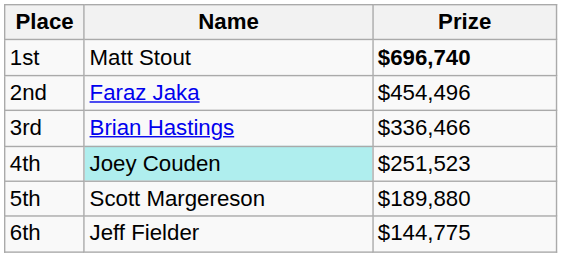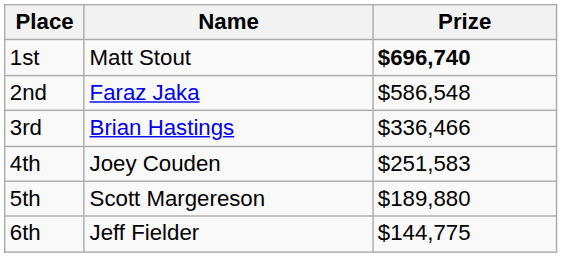2nd | Prize: $454,496 -> $586,548
4th | Name: paleturquoise background -> no background
4th | Prize: $251,523 -> $251,583
